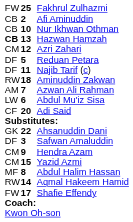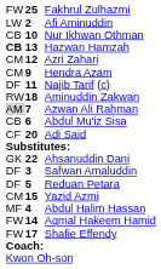Afi Aminuddin | column 1: CB -> LW
rows swapped: Hendra Azam <-> Reduan Petara
Azwan Ali Rahman | column 1: no background -> lightgrey background
Abdul Mu'iz Sisa | column 1: LW -> CB
Abdul Halim Hassan | column 2: 8 -> 4
Aqmal Hakeem Hamid | column 1: RW -> FW
